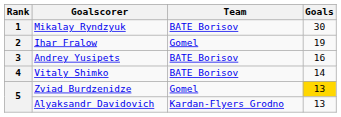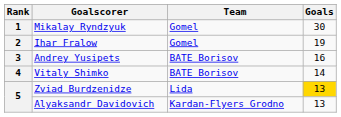Mikalay Ryndzyuk | Team: BATE Borisov -> Gomel
Zviad Burdzenidze | Team: Gomel -> Lida
